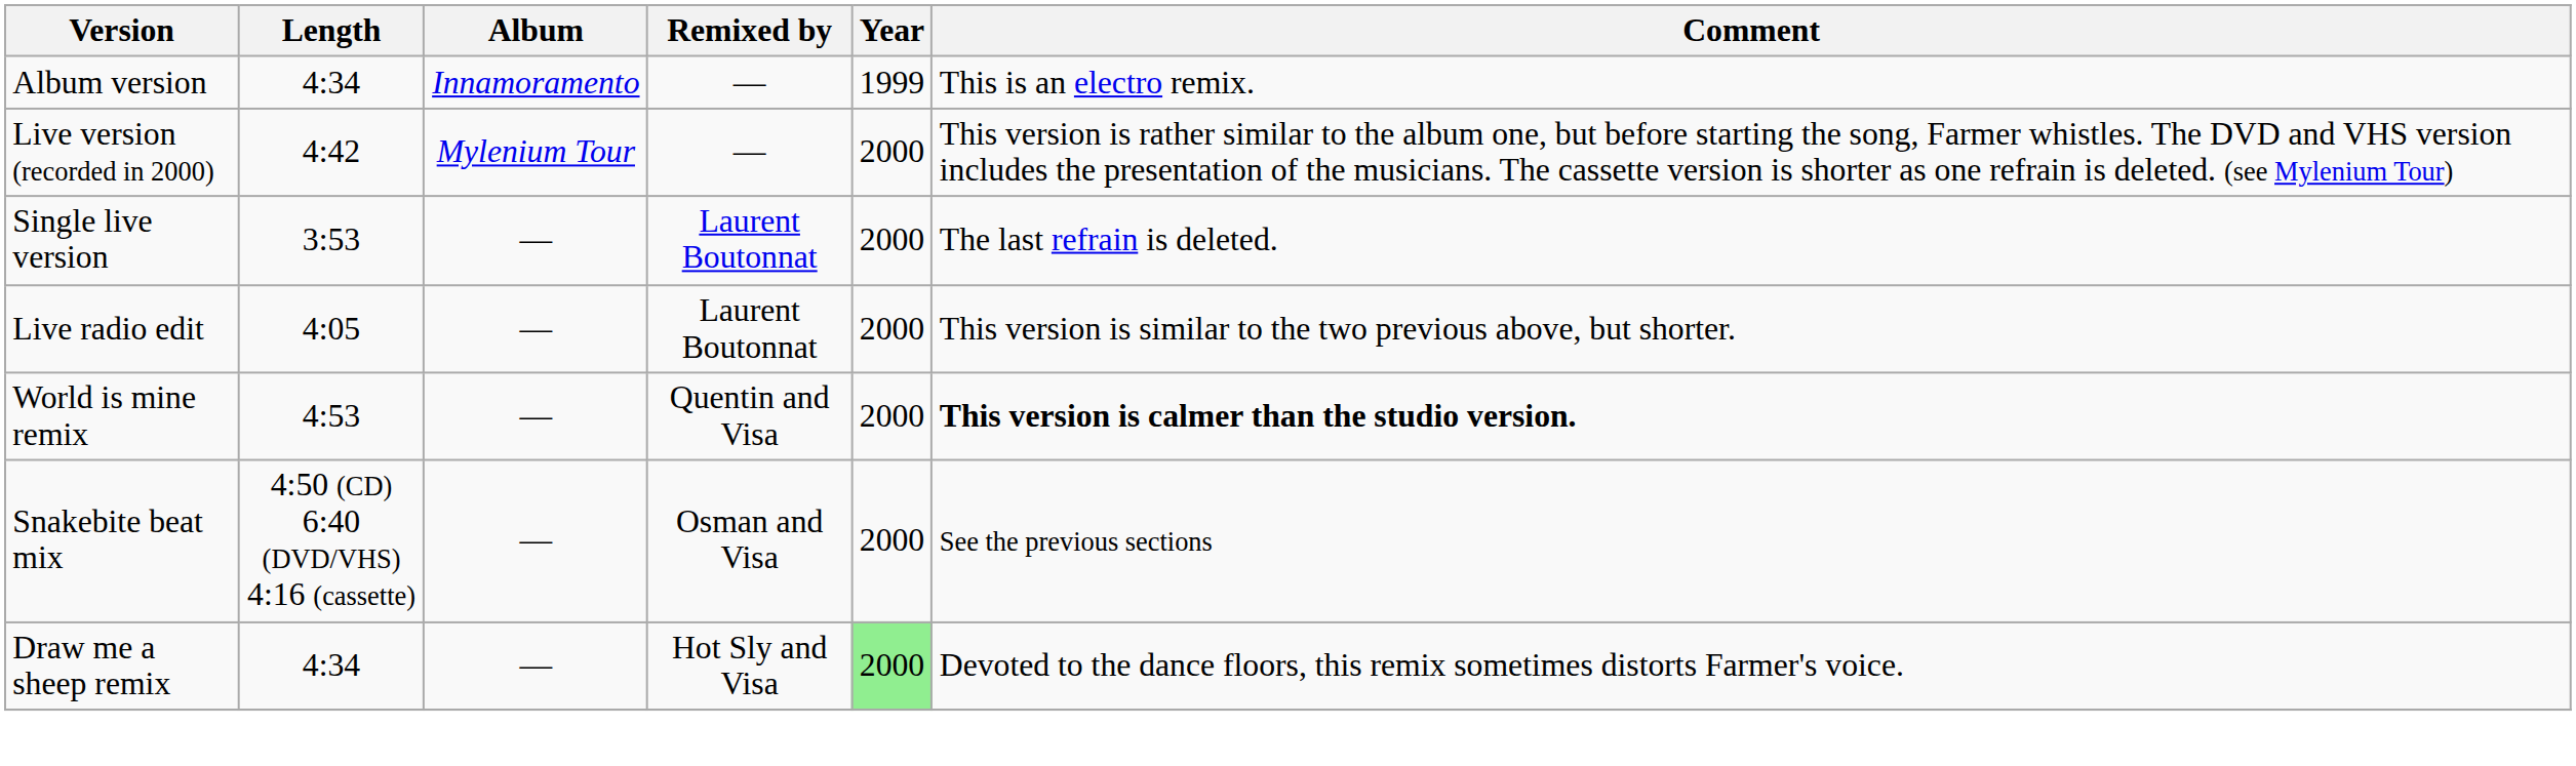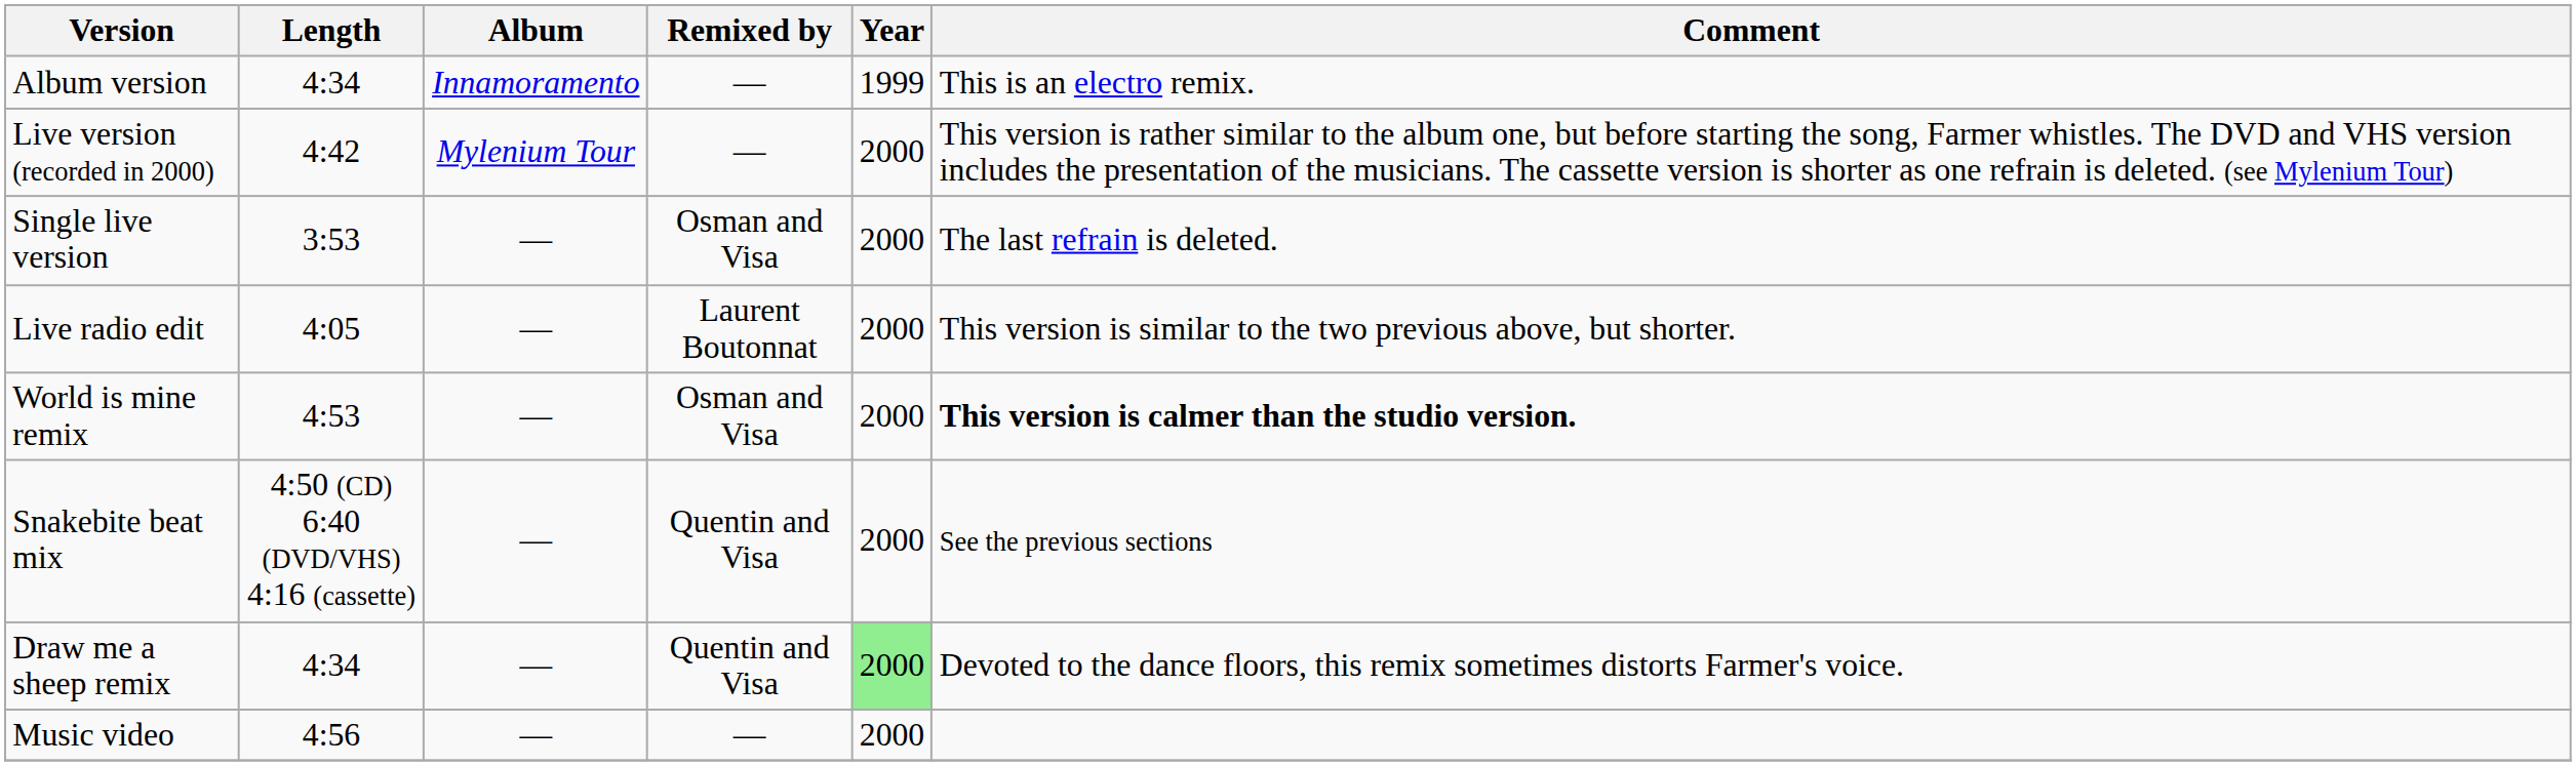Single live version | Remixed by: Laurent Boutonnat -> Osman and Visa
World is mine remix | Remixed by: Quentin and Visa -> Osman and Visa
Snakebite beat mix | Remixed by: Osman and Visa -> Quentin and Visa
Draw me a sheep remix | Remixed by: Hot Sly and Visa -> Quentin and Visa
+ row: Music video | 4:56 | — | — | 2000
